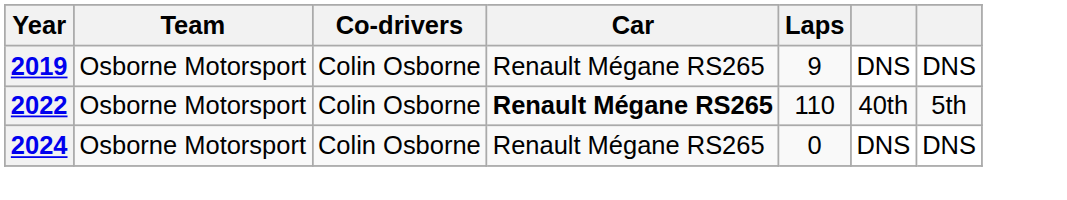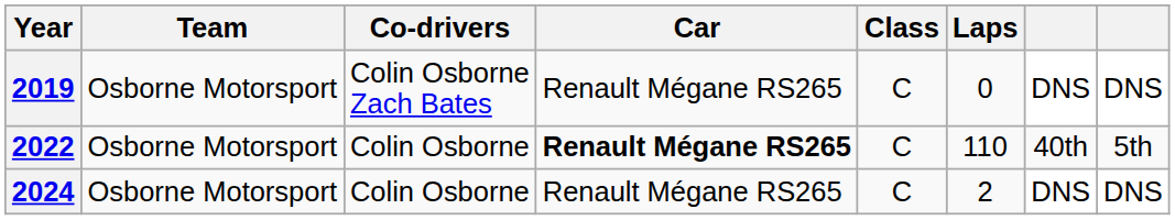+ column: Class | C | C | C
2019 | Co-drivers: Colin Osborne -> Colin Osborne Zach Bates
2019 | Laps: 9 -> 0
2024 | Laps: 0 -> 2
